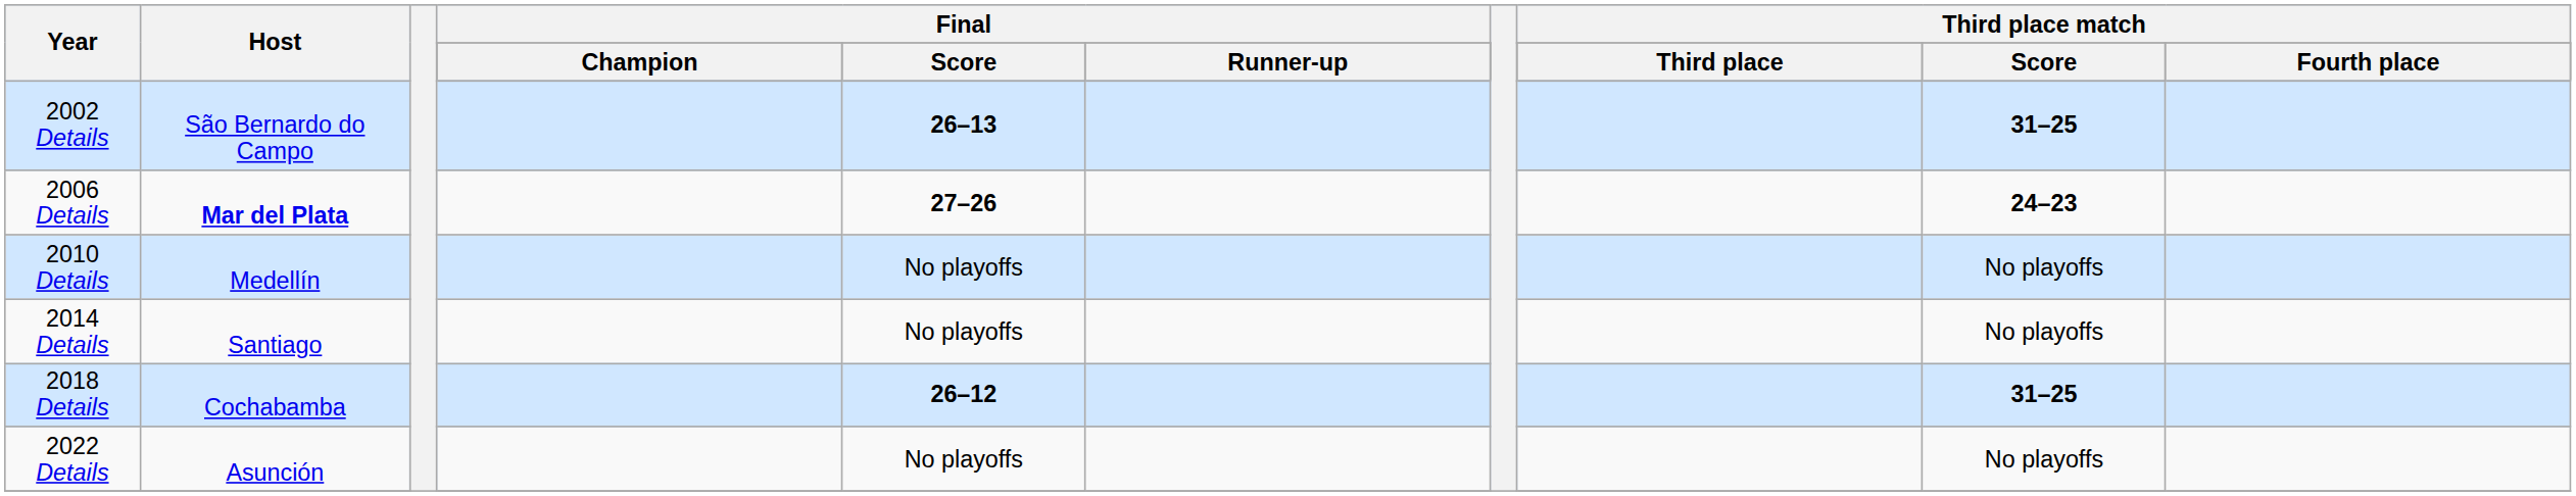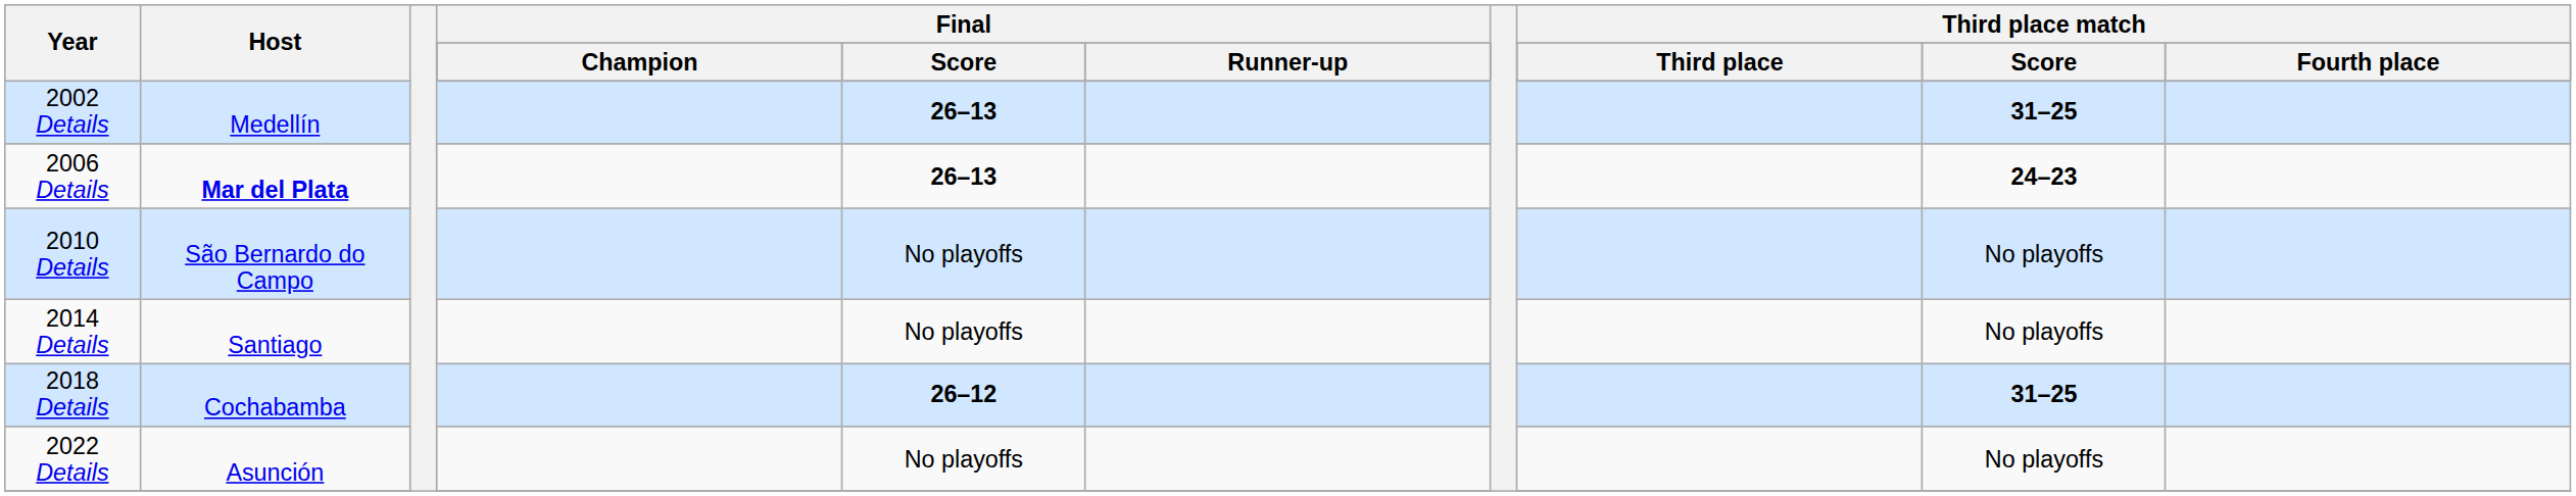2002 Details | Host: São Bernardo do Campo -> Medellín
2006 Details | Final / Score: 27–26 -> 26–13
2010 Details | Host: Medellín -> São Bernardo do Campo
